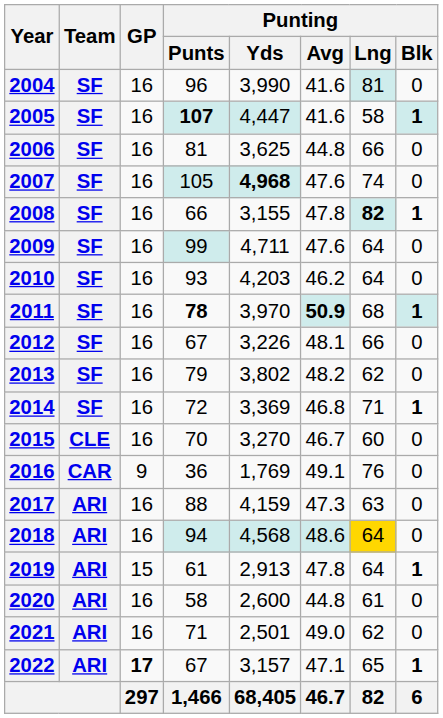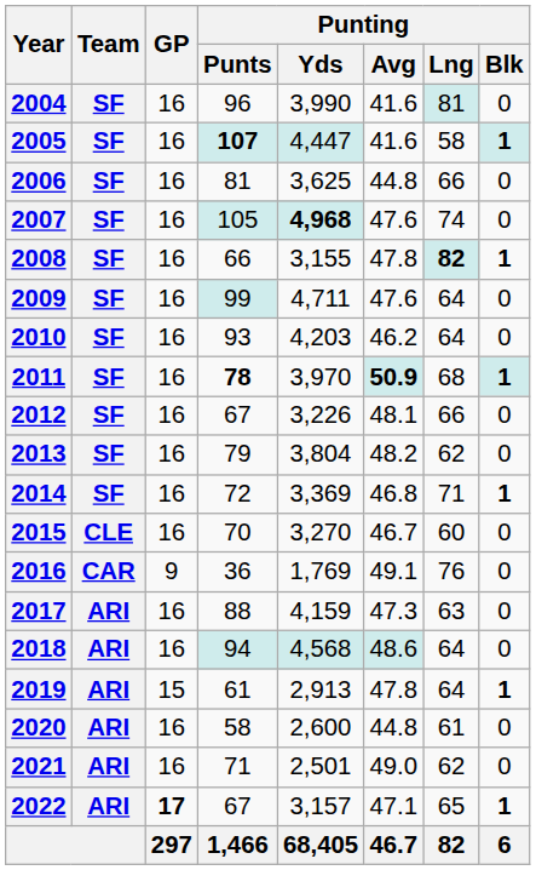2013 | Punting / Yds: 3,802 -> 3,804
2018 | Punting / Lng: gold background -> no background
